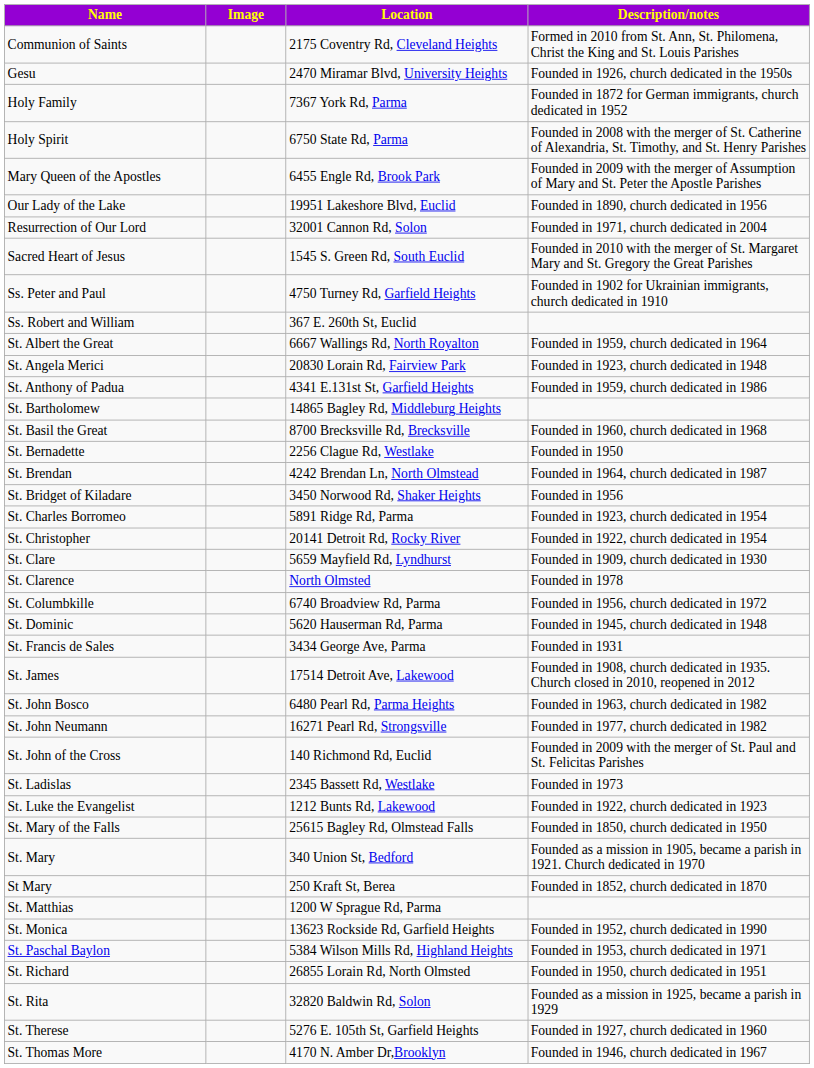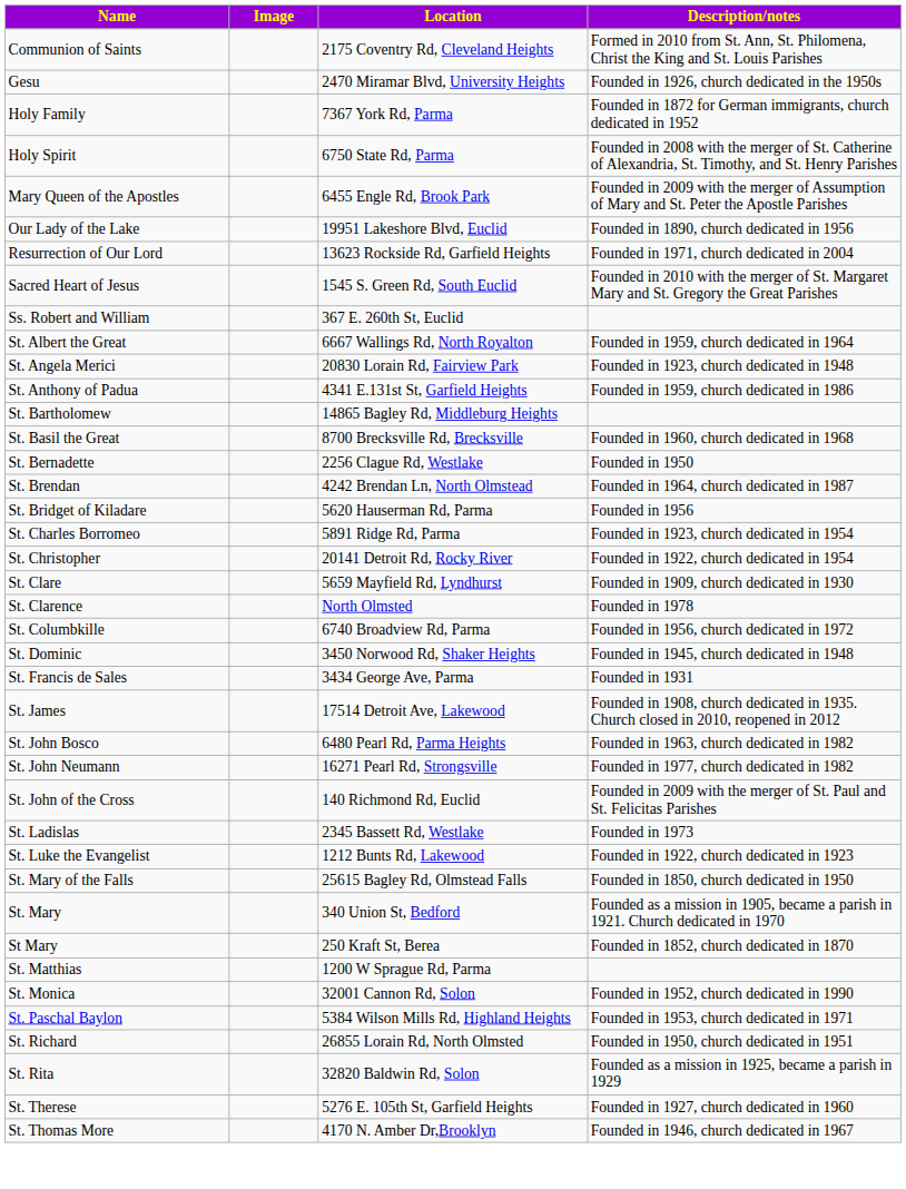Resurrection of Our Lord | Location: 32001 Cannon Rd, Solon -> 13623 Rockside Rd, Garfield Heights
- row: Ss. Peter and Paul | 4750 Turney Rd, Garfield Heights | Founded in 1902 for Ukrainian immigrants, church dedicated in 1910
St. Bridget of Kiladare | Location: 3450 Norwood Rd, Shaker Heights -> 5620 Hauserman Rd, Parma
St. Dominic | Location: 5620 Hauserman Rd, Parma -> 3450 Norwood Rd, Shaker Heights
St. Monica | Location: 13623 Rockside Rd, Garfield Heights -> 32001 Cannon Rd, Solon
